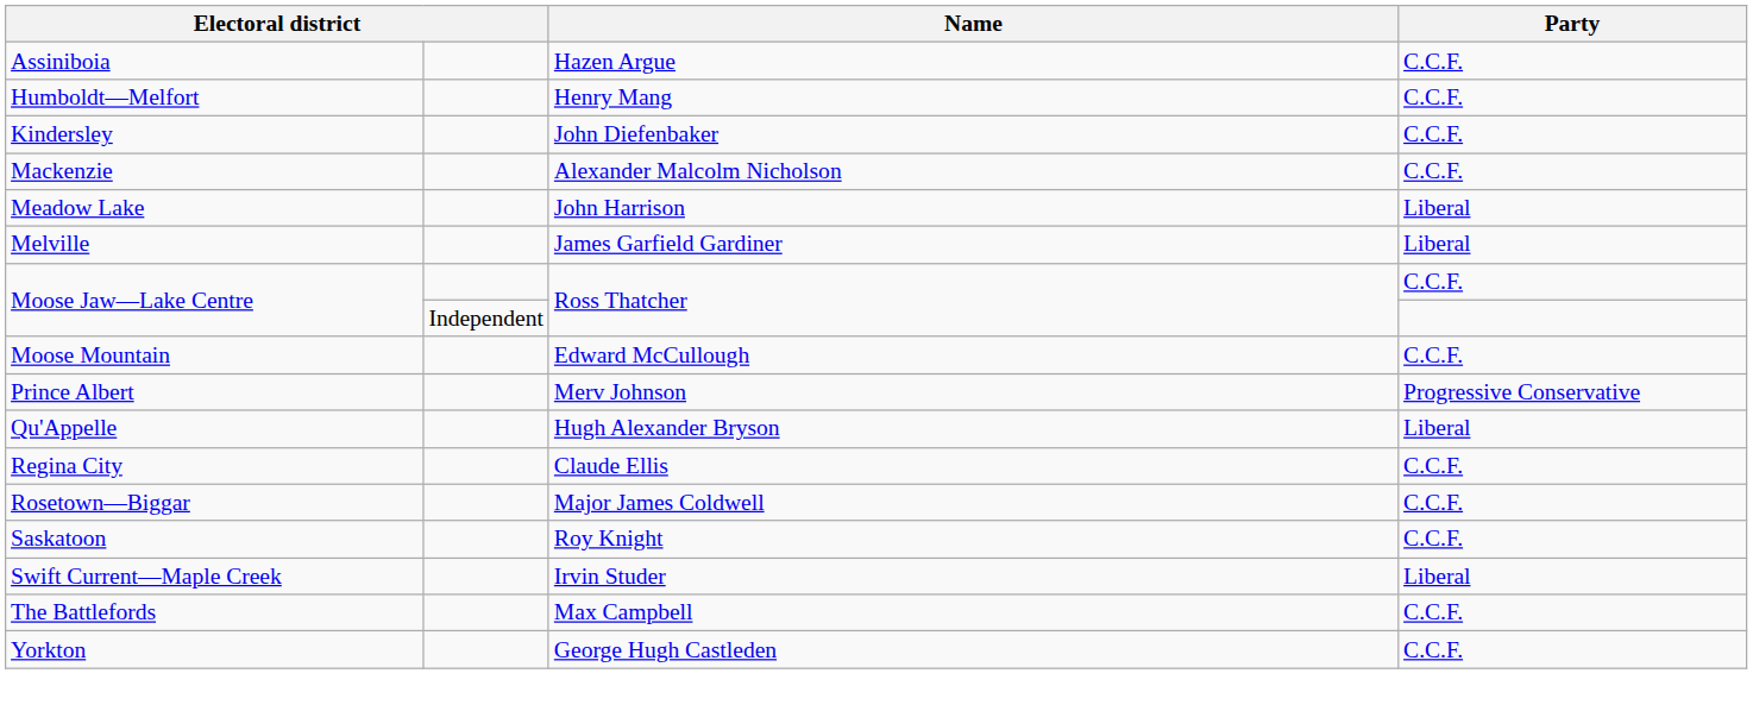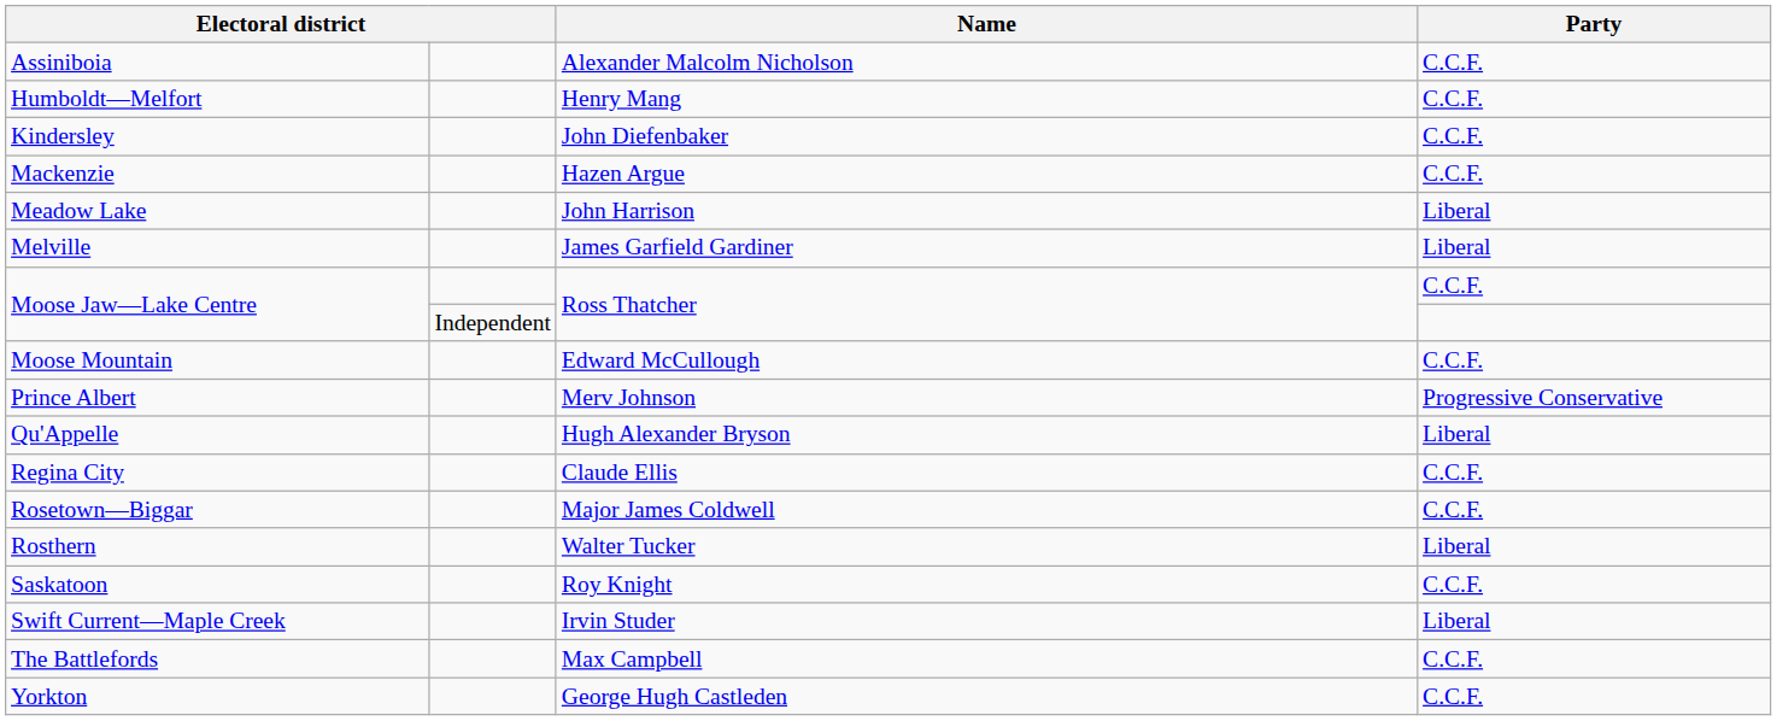Assiniboia | Name: Hazen Argue -> Alexander Malcolm Nicholson
Mackenzie | Name: Alexander Malcolm Nicholson -> Hazen Argue
+ row: Rosthern | Walter Tucker | Liberal
